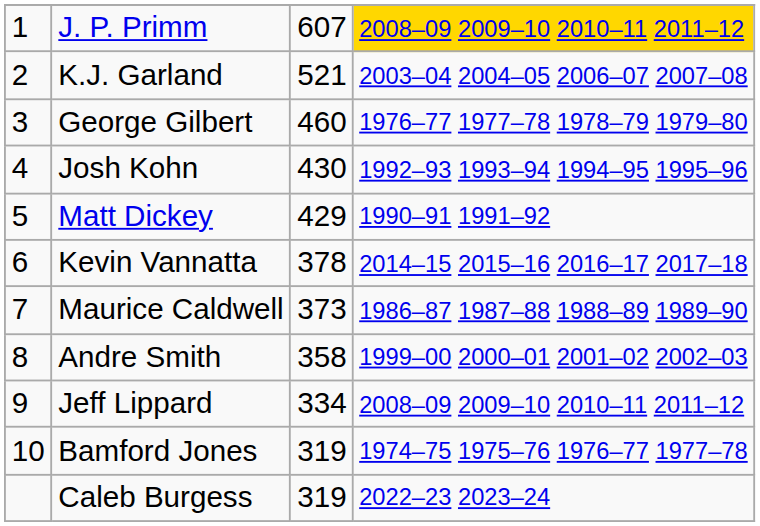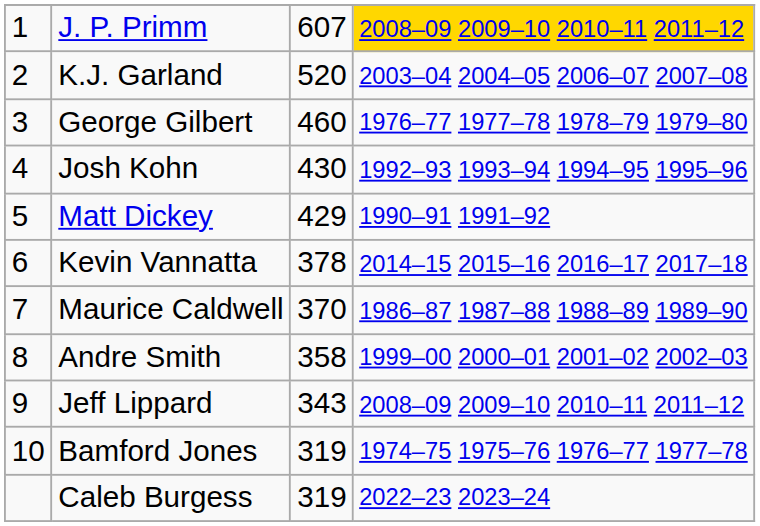K.J. Garland | column 3: 521 -> 520
Maurice Caldwell | column 3: 373 -> 370
Jeff Lippard | column 3: 334 -> 343
